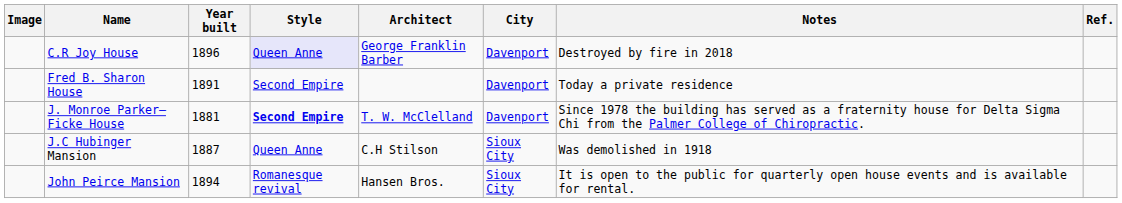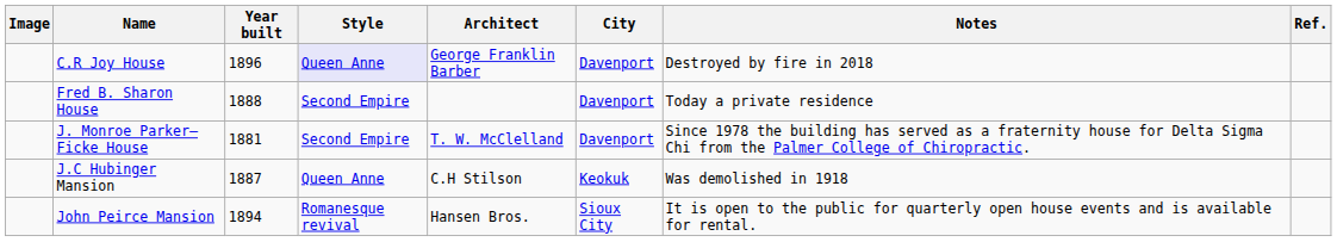Fred B. Sharon House | Year built: 1891 -> 1888
J. Monroe Parker–Ficke House | Style: bold -> normal
J.C Hubinger Mansion | City: Sioux City -> Keokuk
